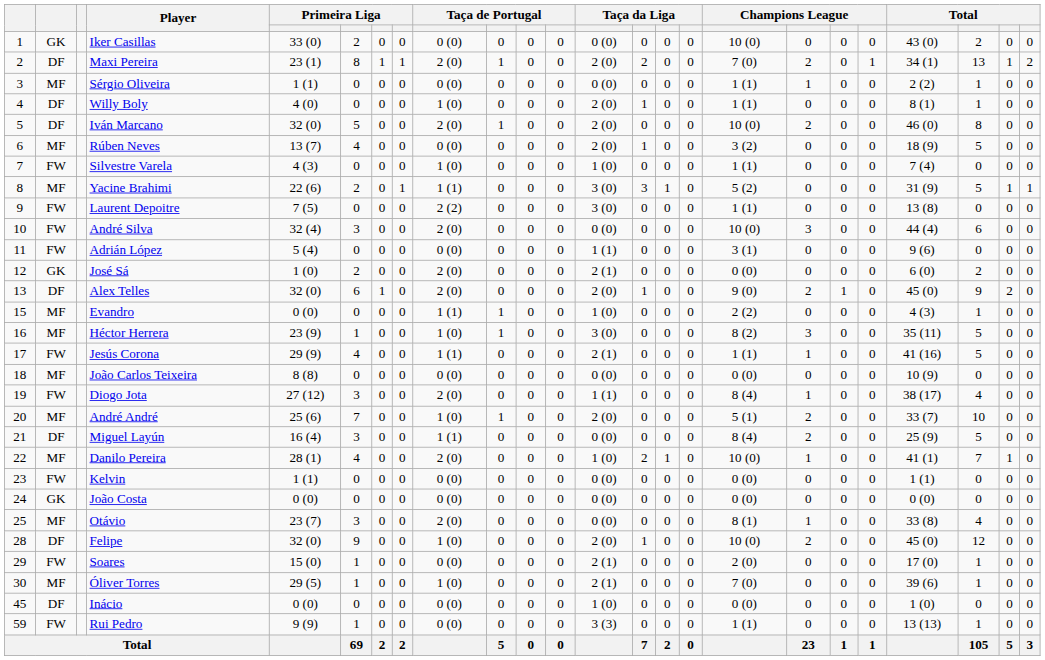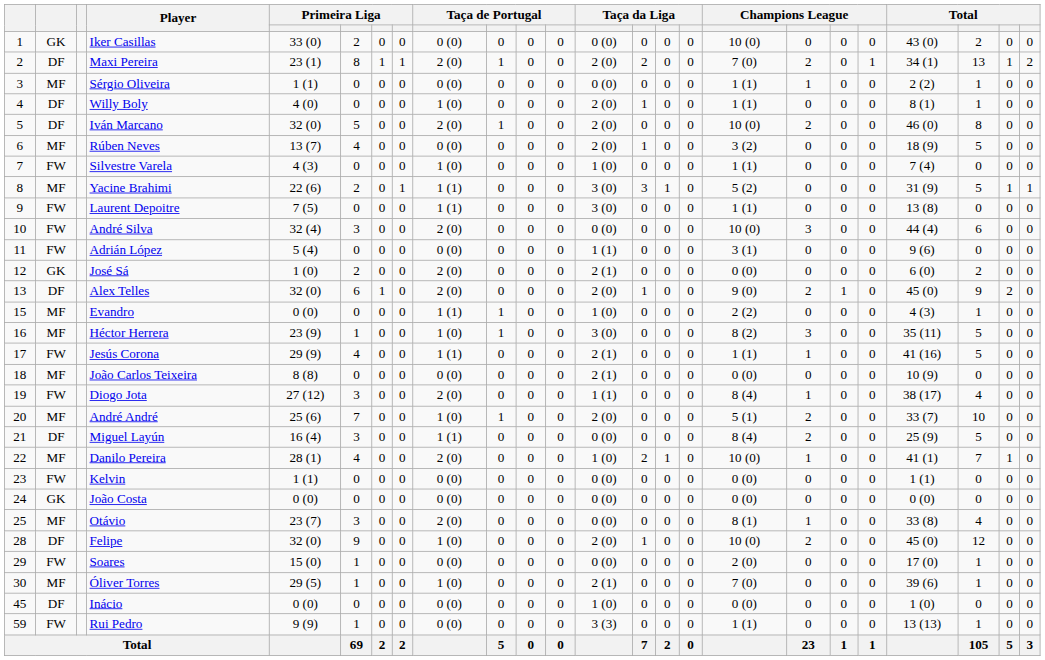Laurent Depoitre | column 9: 2 (2) -> 1 (1)
João Carlos Teixeira | column 13: 0 (0) -> 2 (1)
Soares | column 13: 2 (1) -> 0 (0)
